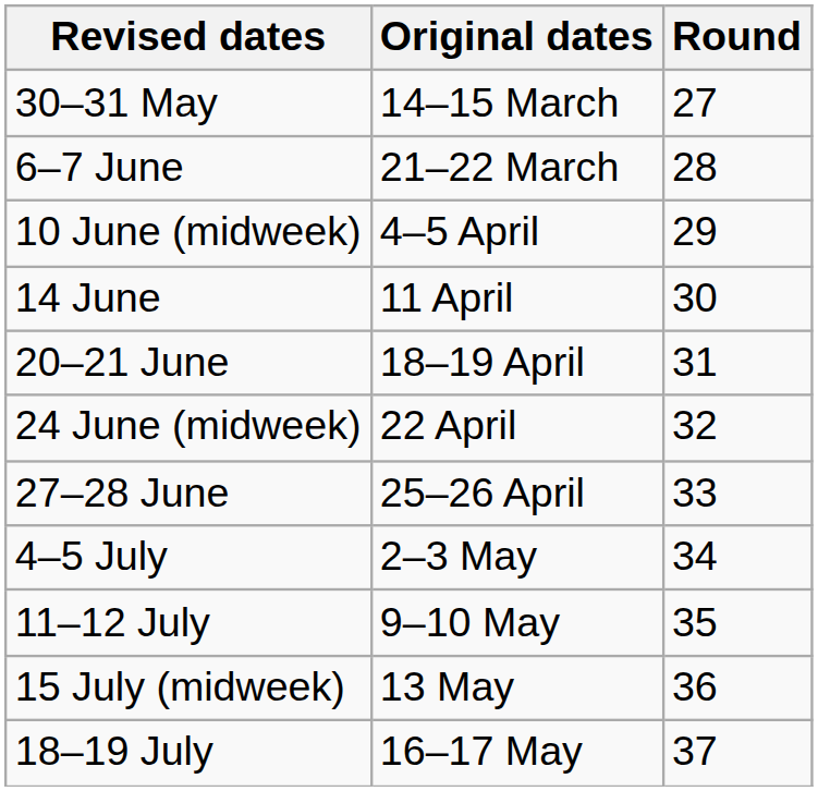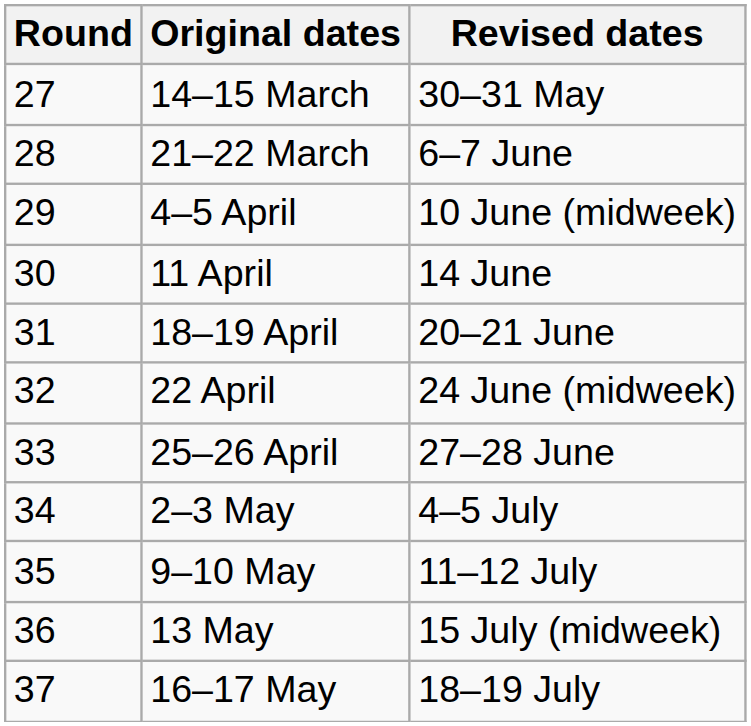columns swapped: Round <-> Revised dates
